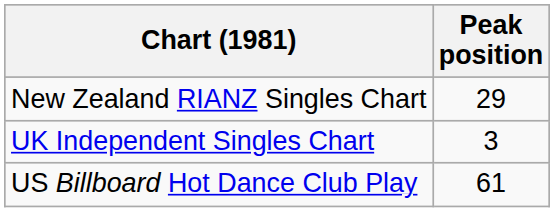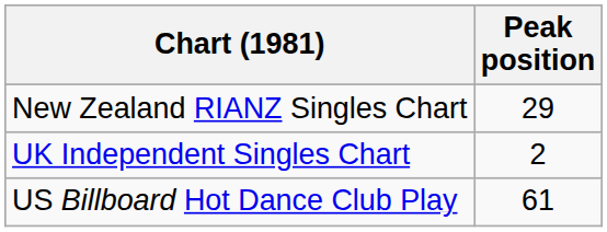UK Independent Singles Chart | Peak position: 3 -> 2
